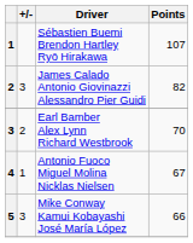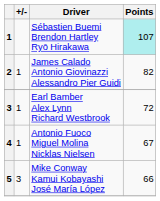Sébastien Buemi Brendon Hartley Ryō Hirakawa | Points: no background -> paleturquoise background
James Calado Antonio Giovinazzi Alessandro Pier Guidi | +/-: 3 -> 1
Earl Bamber Alex Lynn Richard Westbrook | +/-: 2 -> 1
Earl Bamber Alex Lynn Richard Westbrook | Points: 70 -> 72
